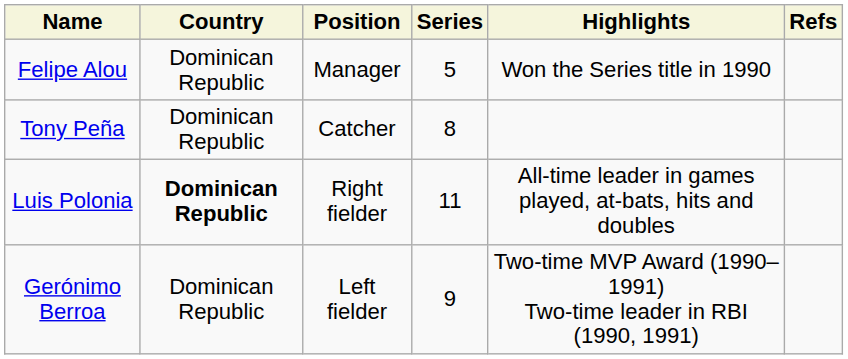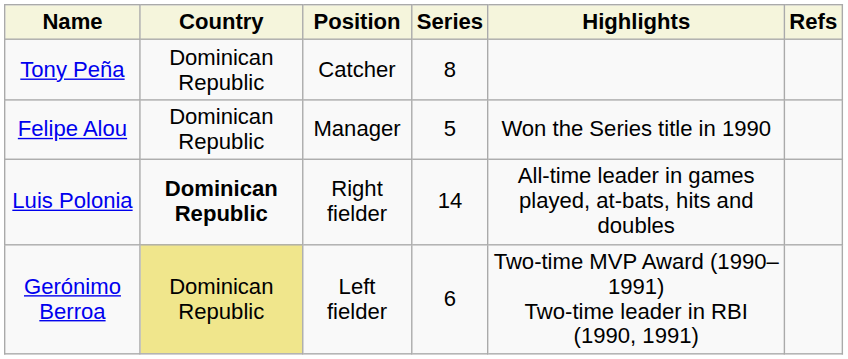rows swapped: Felipe Alou <-> Tony Peña
Luis Polonia | Series: 11 -> 14
Gerónimo Berroa | Country: no background -> khaki background
Gerónimo Berroa | Series: 9 -> 6
